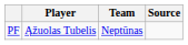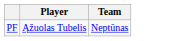- column: Source
